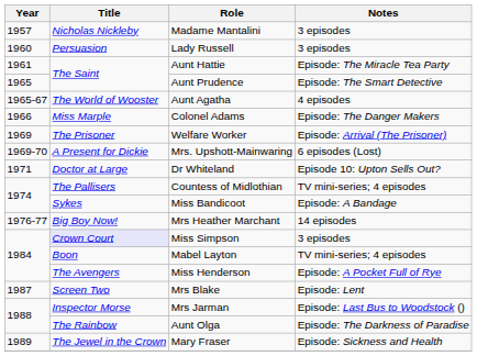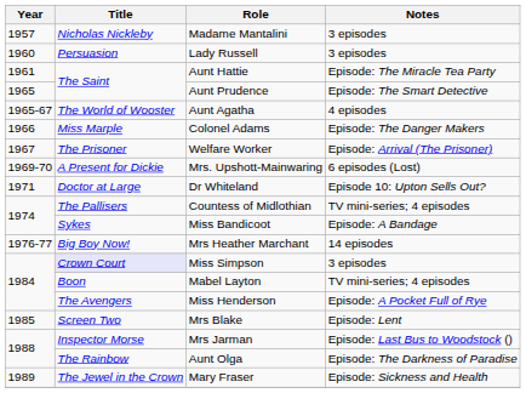Welfare Worker | Year: 1969 -> 1967
Mrs Blake | Year: 1987 -> 1985
